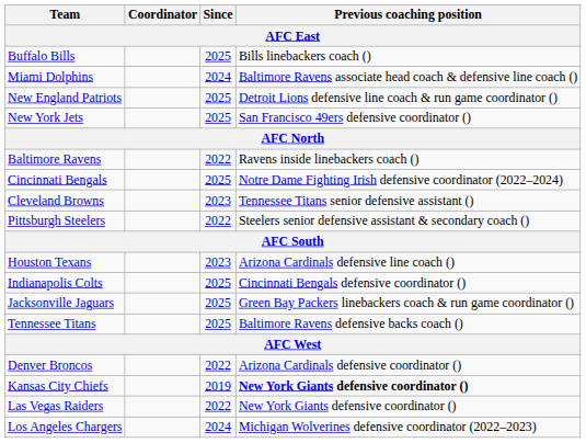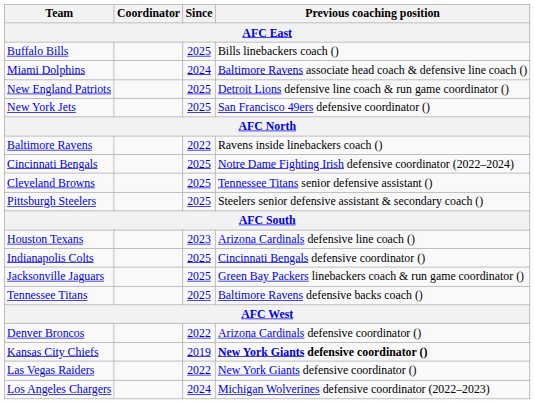Cleveland Browns | Since: 2023 -> 2025
Pittsburgh Steelers | Since: 2022 -> 2025
